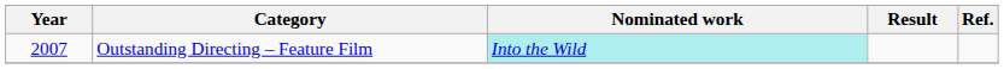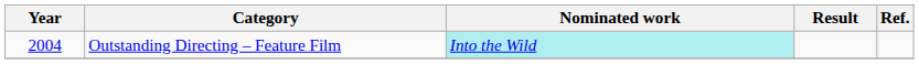Outstanding Directing – Feature Film | Year: 2007 -> 2004
